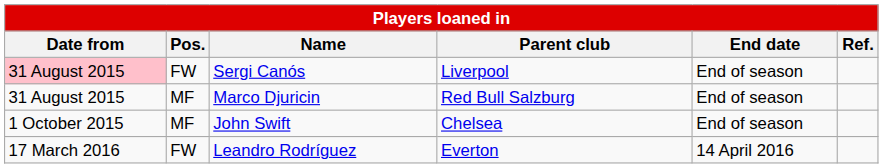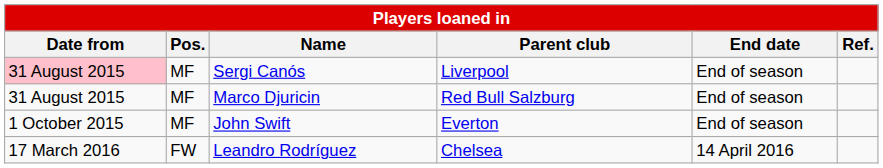Sergi Canós | Pos.: FW -> MF
John Swift | Parent club: Chelsea -> Everton
Leandro Rodríguez | Parent club: Everton -> Chelsea
